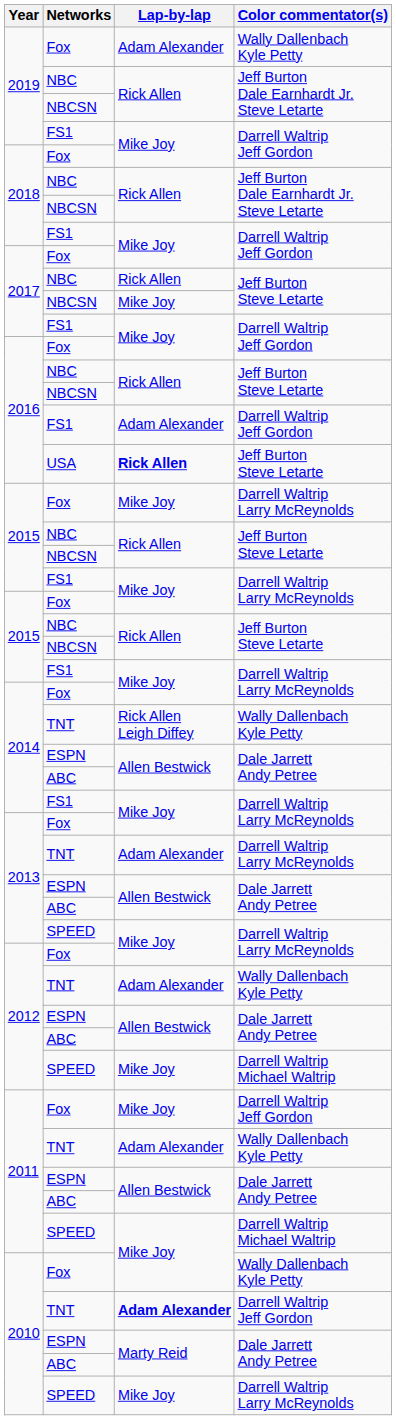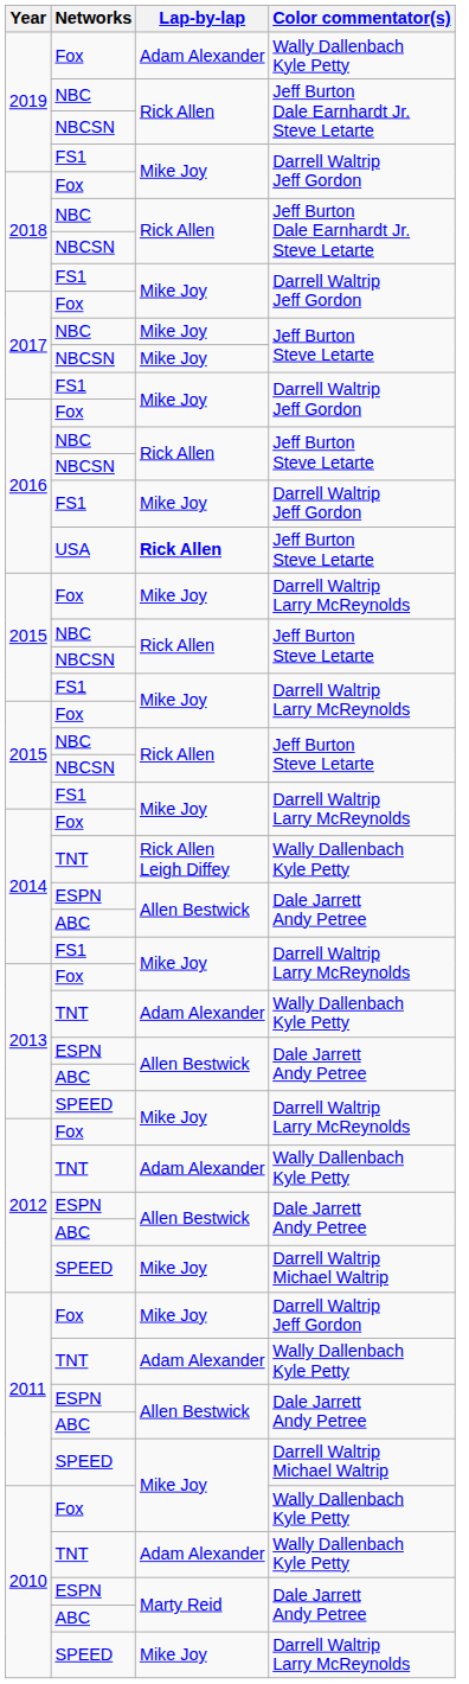2017 / NBC | Lap-by-lap: Rick Allen -> Mike Joy
2016 / FS1 | Lap-by-lap: Adam Alexander -> Mike Joy
2013 / TNT | Color commentator(s): Darrell Waltrip Larry McReynolds -> Wally Dallenbach Kyle Petty
2010 / TNT | Lap-by-lap: bold -> normal
2010 / TNT | Color commentator(s): Darrell Waltrip Jeff Gordon -> Wally Dallenbach Kyle Petty
